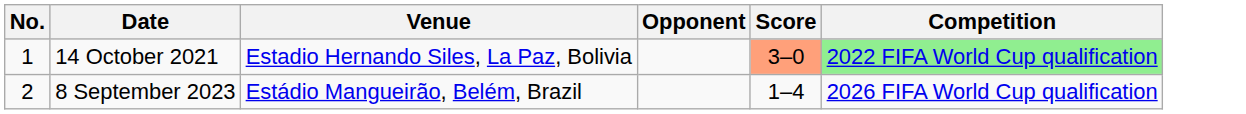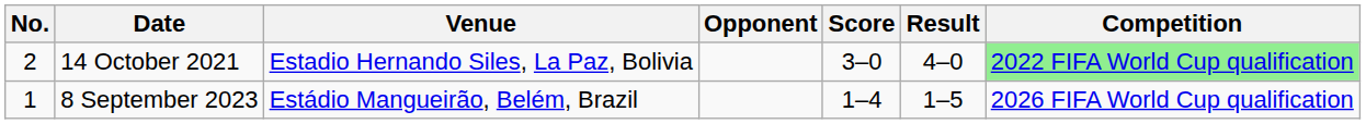+ column: Result | 4–0 | 1–5
14 October 2021 | No.: 1 -> 2
14 October 2021 | Score: lightsalmon background -> no background
8 September 2023 | No.: 2 -> 1
